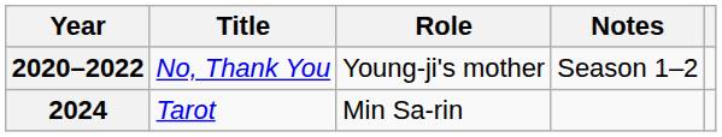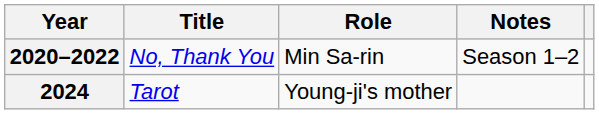2020–2022 | Role: Young-ji's mother -> Min Sa-rin
2024 | Role: Min Sa-rin -> Young-ji's mother
